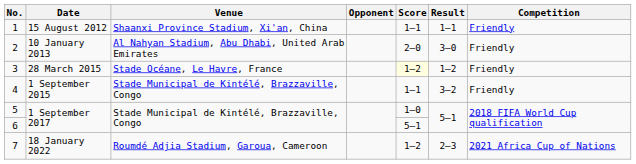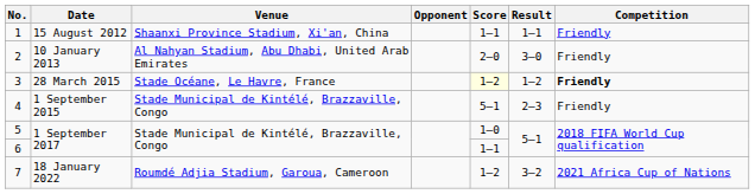3 | Competition: normal -> bold
4 | Score: 1–1 -> 5–1
4 | Result: 3–2 -> 2–3
6 | Score: 5–1 -> 1–1
7 | Result: 2–3 -> 3–2
